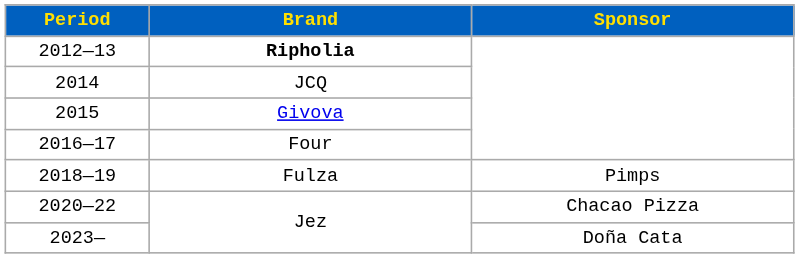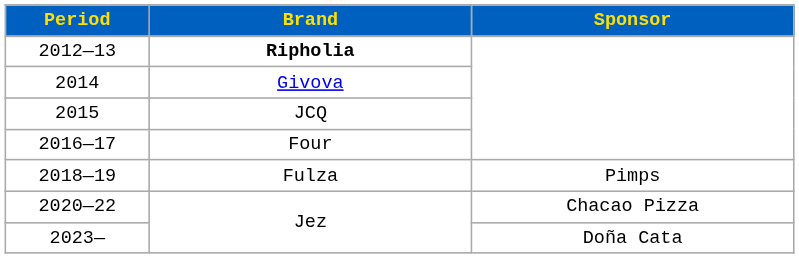2014 | Brand: JCQ -> Givova
2015 | Brand: Givova -> JCQ
